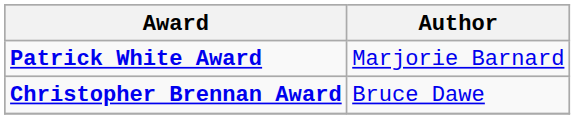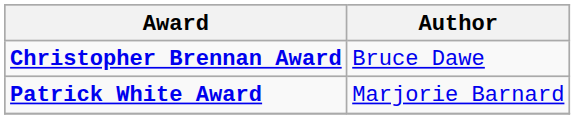rows swapped: Christopher Brennan Award <-> Patrick White Award
